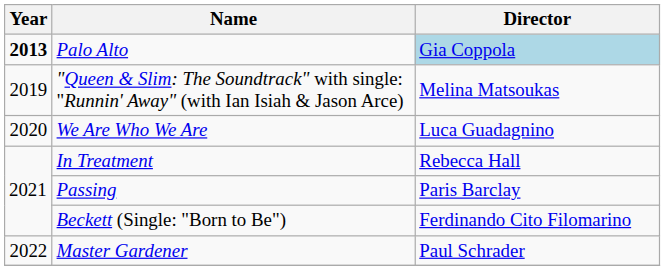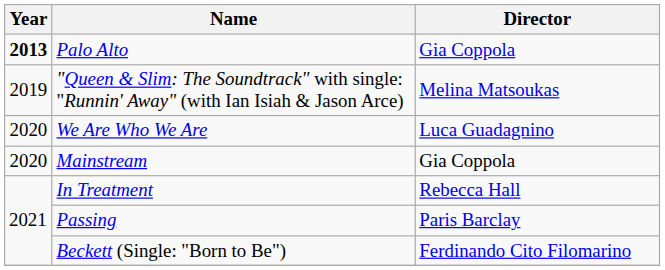Palo Alto | Director: lightblue background -> no background
+ row: 2020 | Mainstream | Gia Coppola
- row: 2022 | Master Gardener | Paul Schrader
